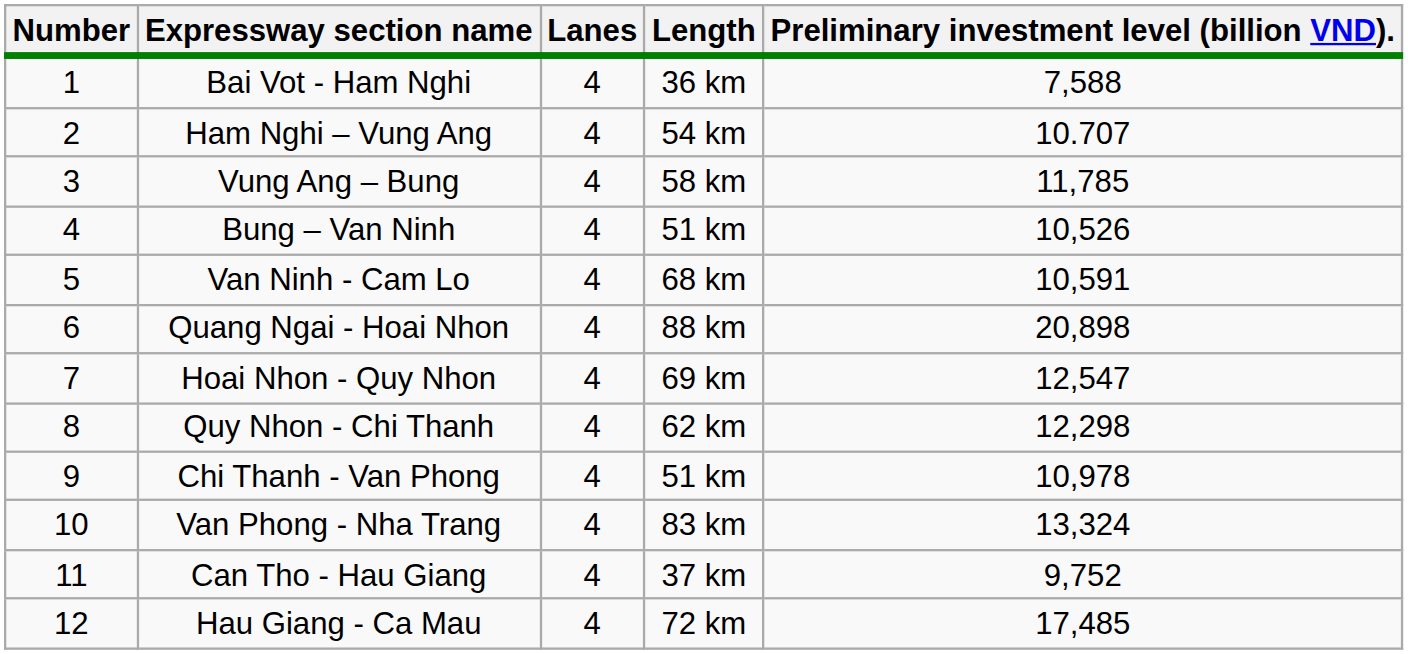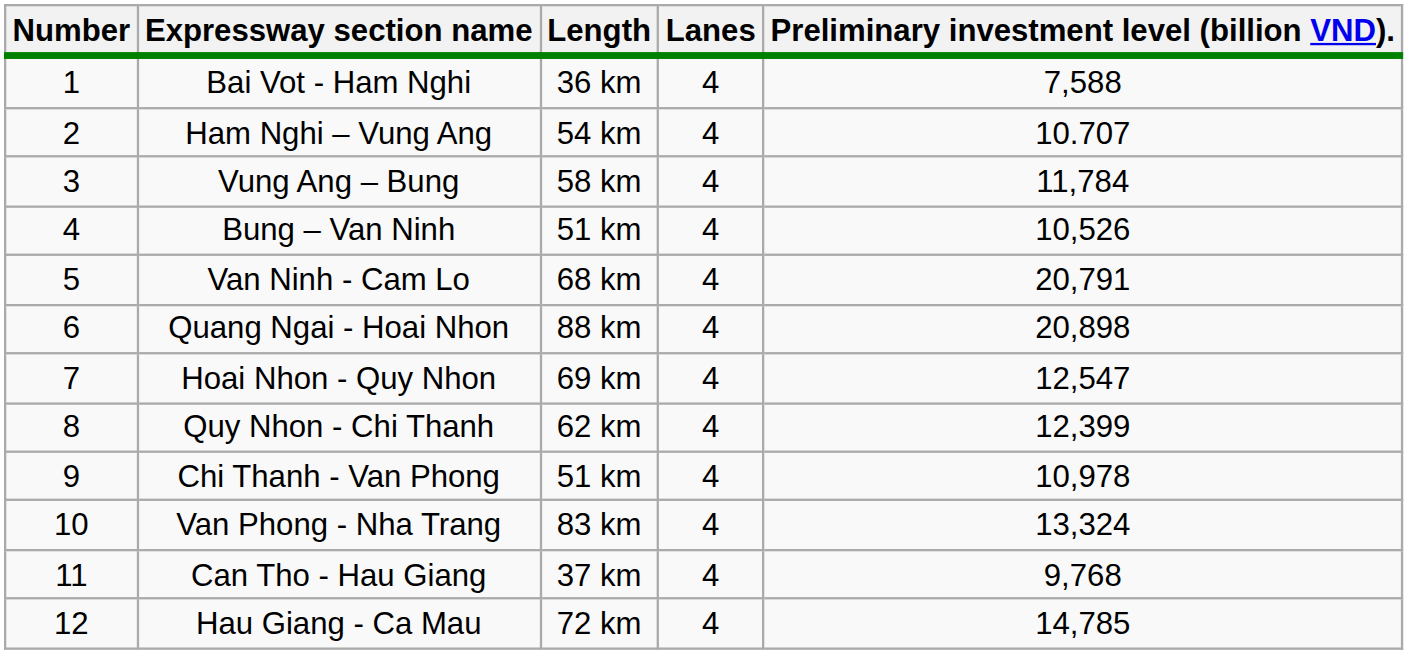columns swapped: Length <-> Lanes
Vung Ang – Bung | Preliminary investment level (billion VND).: 11,785 -> 11,784
Van Ninh - Cam Lo | Preliminary investment level (billion VND).: 10,591 -> 20,791
Quy Nhon - Chi Thanh | Preliminary investment level (billion VND).: 12,298 -> 12,399
Can Tho - Hau Giang | Preliminary investment level (billion VND).: 9,752 -> 9,768
Hau Giang - Ca Mau | Preliminary investment level (billion VND).: 17,485 -> 14,785
